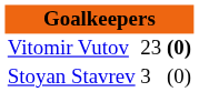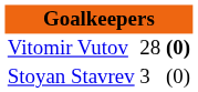Vitomir Vutov | column 2: 23 -> 28
